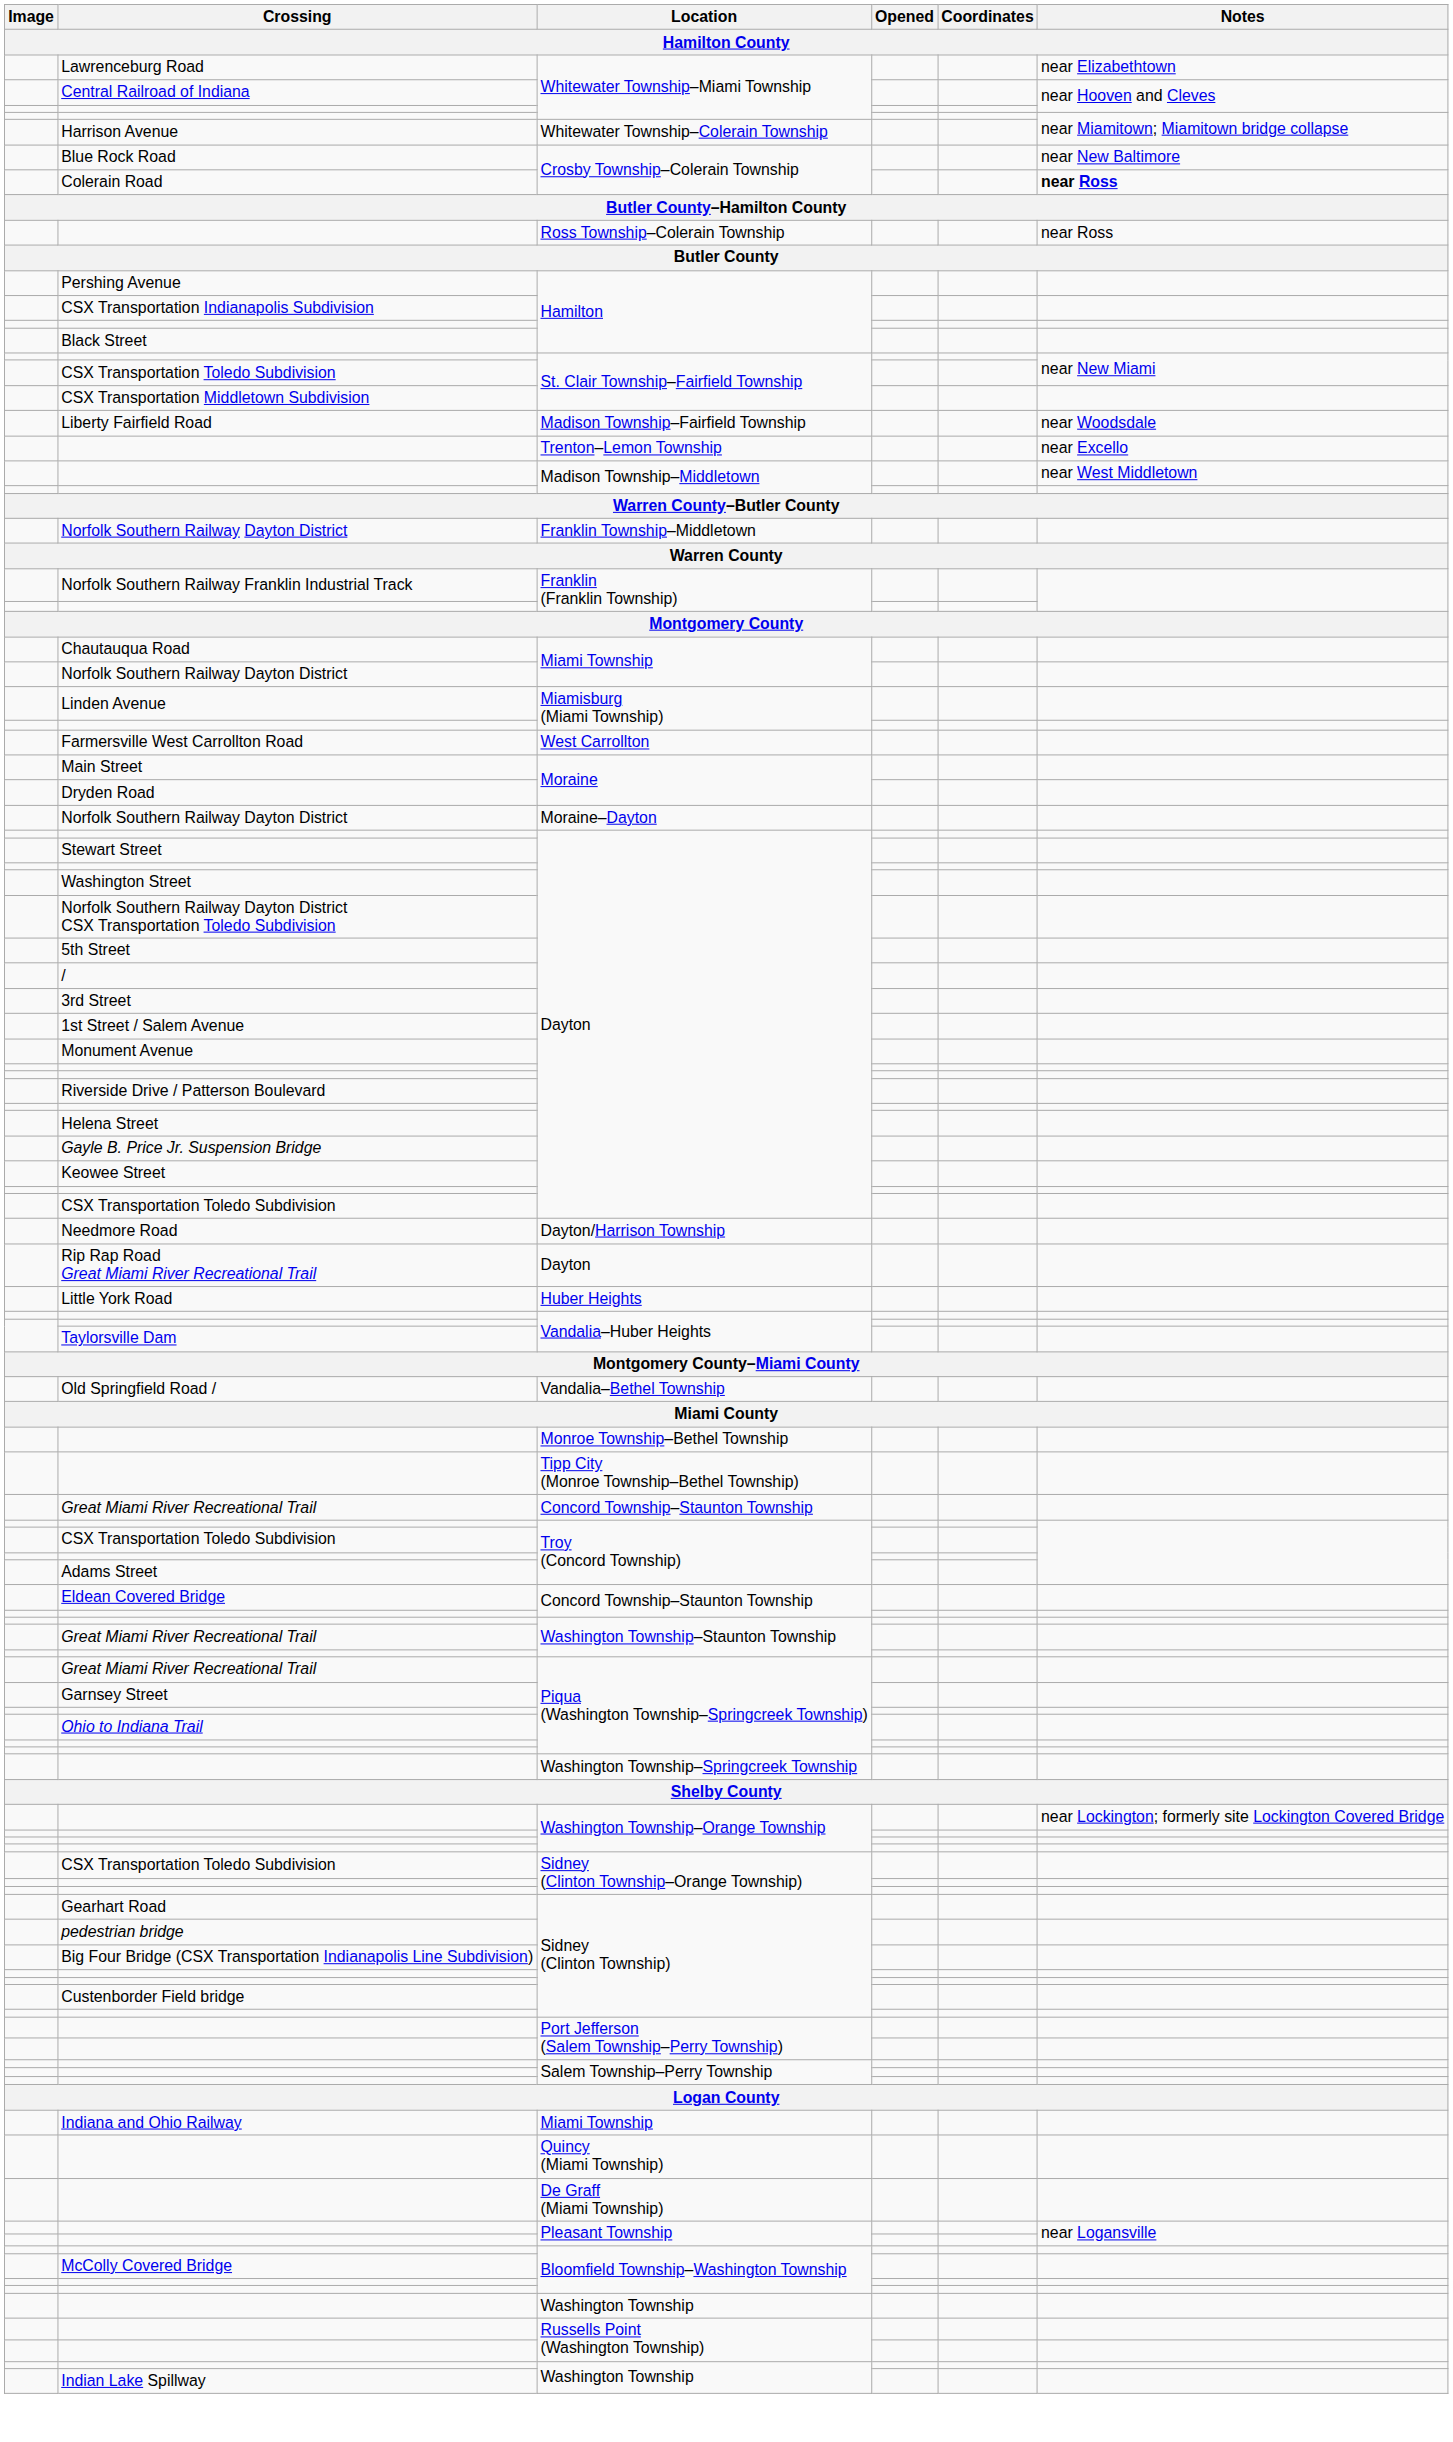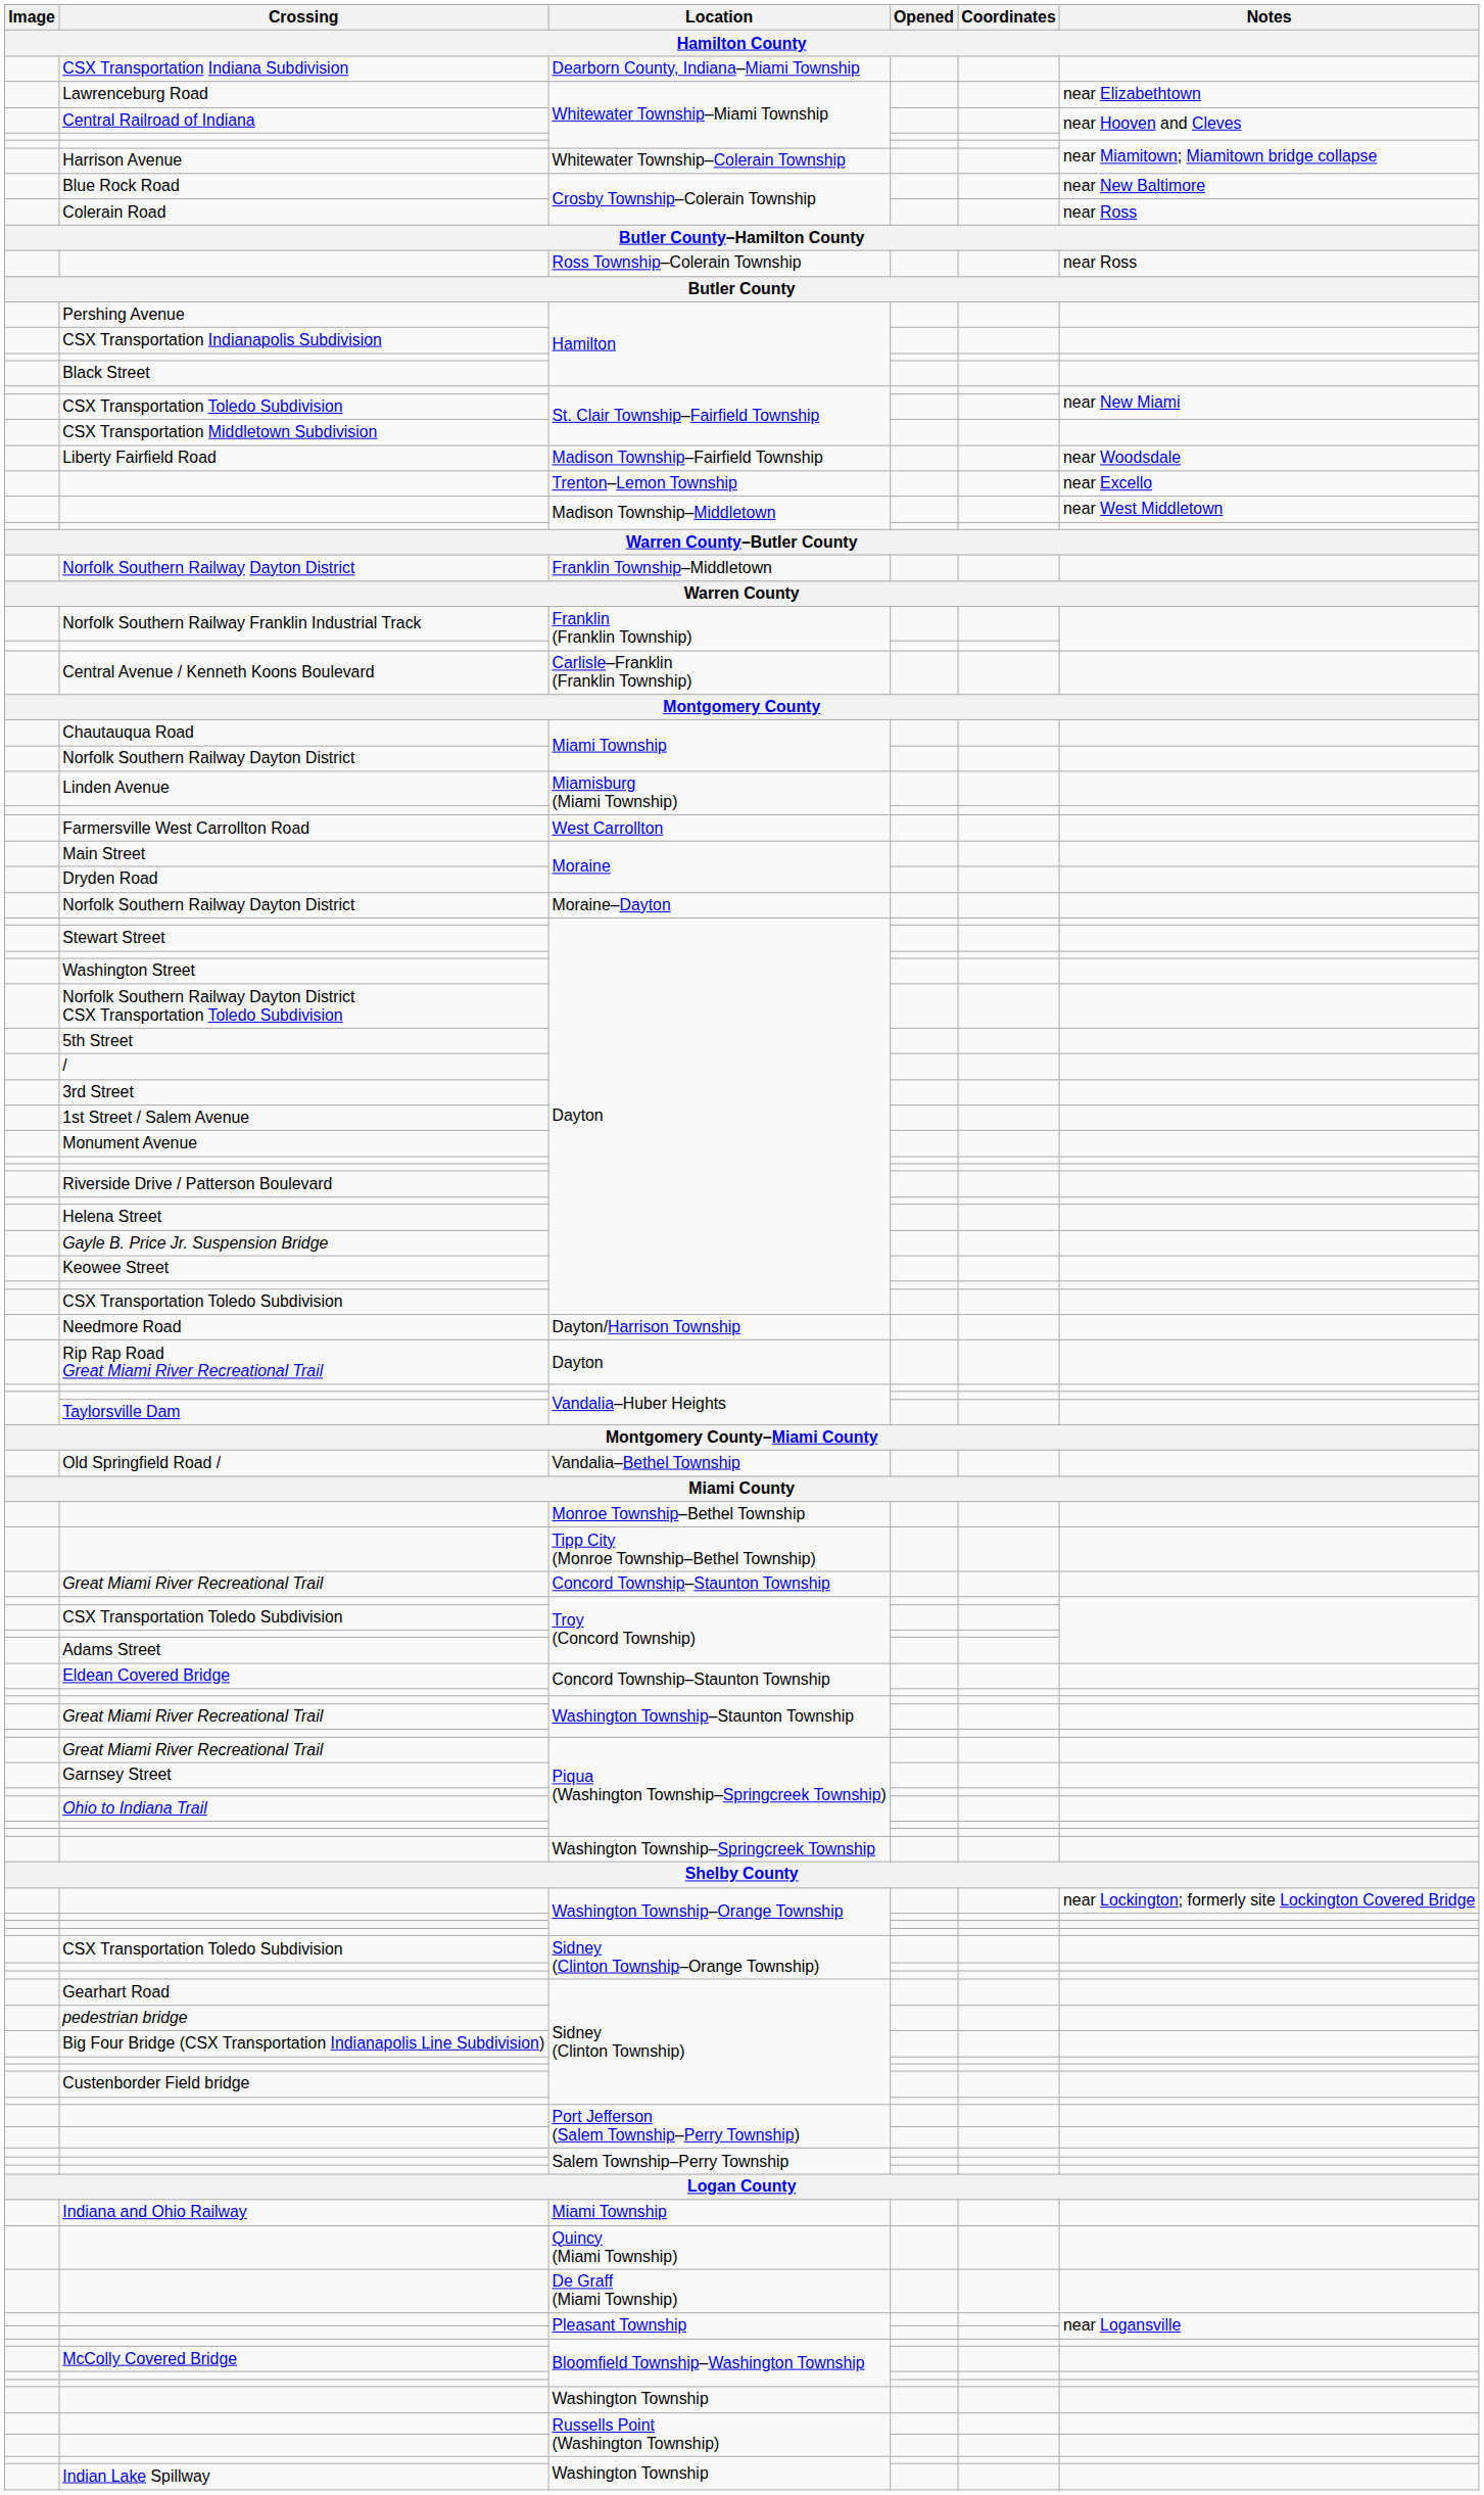+ row: CSX Transportation Indiana Subdivision | Dearborn County, Indiana–Miami Township
Colerain Road | Notes: bold -> normal
+ row: Central Avenue / Kenneth Koons Boulevard | Carlisle–Franklin (Franklin Township)
- row: Little York Road | Huber Heights
